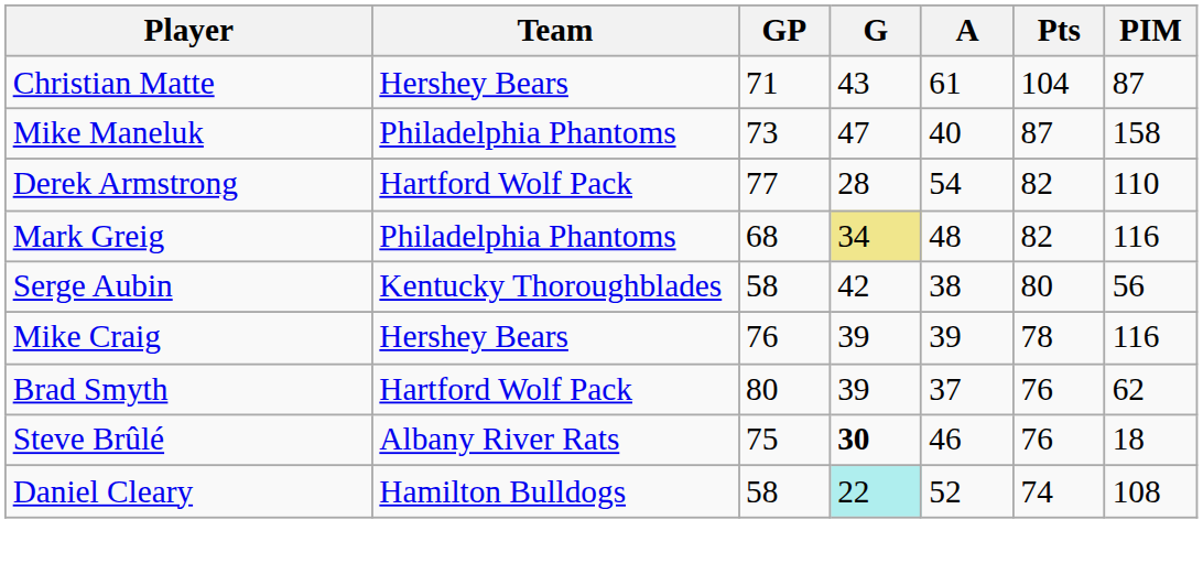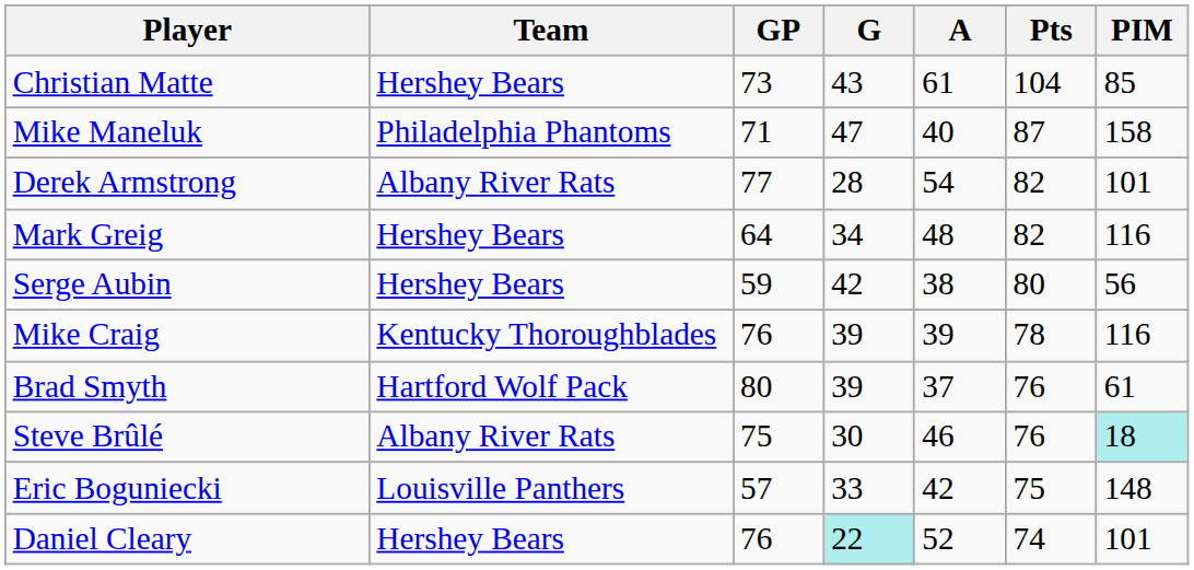Christian Matte | GP: 71 -> 73
Christian Matte | PIM: 87 -> 85
Mike Maneluk | GP: 73 -> 71
Derek Armstrong | Team: Hartford Wolf Pack -> Albany River Rats
Derek Armstrong | PIM: 110 -> 101
Mark Greig | Team: Philadelphia Phantoms -> Hershey Bears
Mark Greig | GP: 68 -> 64
Mark Greig | G: khaki background -> no background
Serge Aubin | Team: Kentucky Thoroughblades -> Hershey Bears
Serge Aubin | GP: 58 -> 59
Mike Craig | Team: Hershey Bears -> Kentucky Thoroughblades
Brad Smyth | PIM: 62 -> 61
Steve Brûlé | G: bold -> normal
Steve Brûlé | PIM: no background -> paleturquoise background
+ row: Eric Boguniecki | Louisville Panthers | 57 | 33 | 42 | 75 | 148
Daniel Cleary | Team: Hamilton Bulldogs -> Hershey Bears
Daniel Cleary | GP: 58 -> 76
Daniel Cleary | PIM: 108 -> 101
